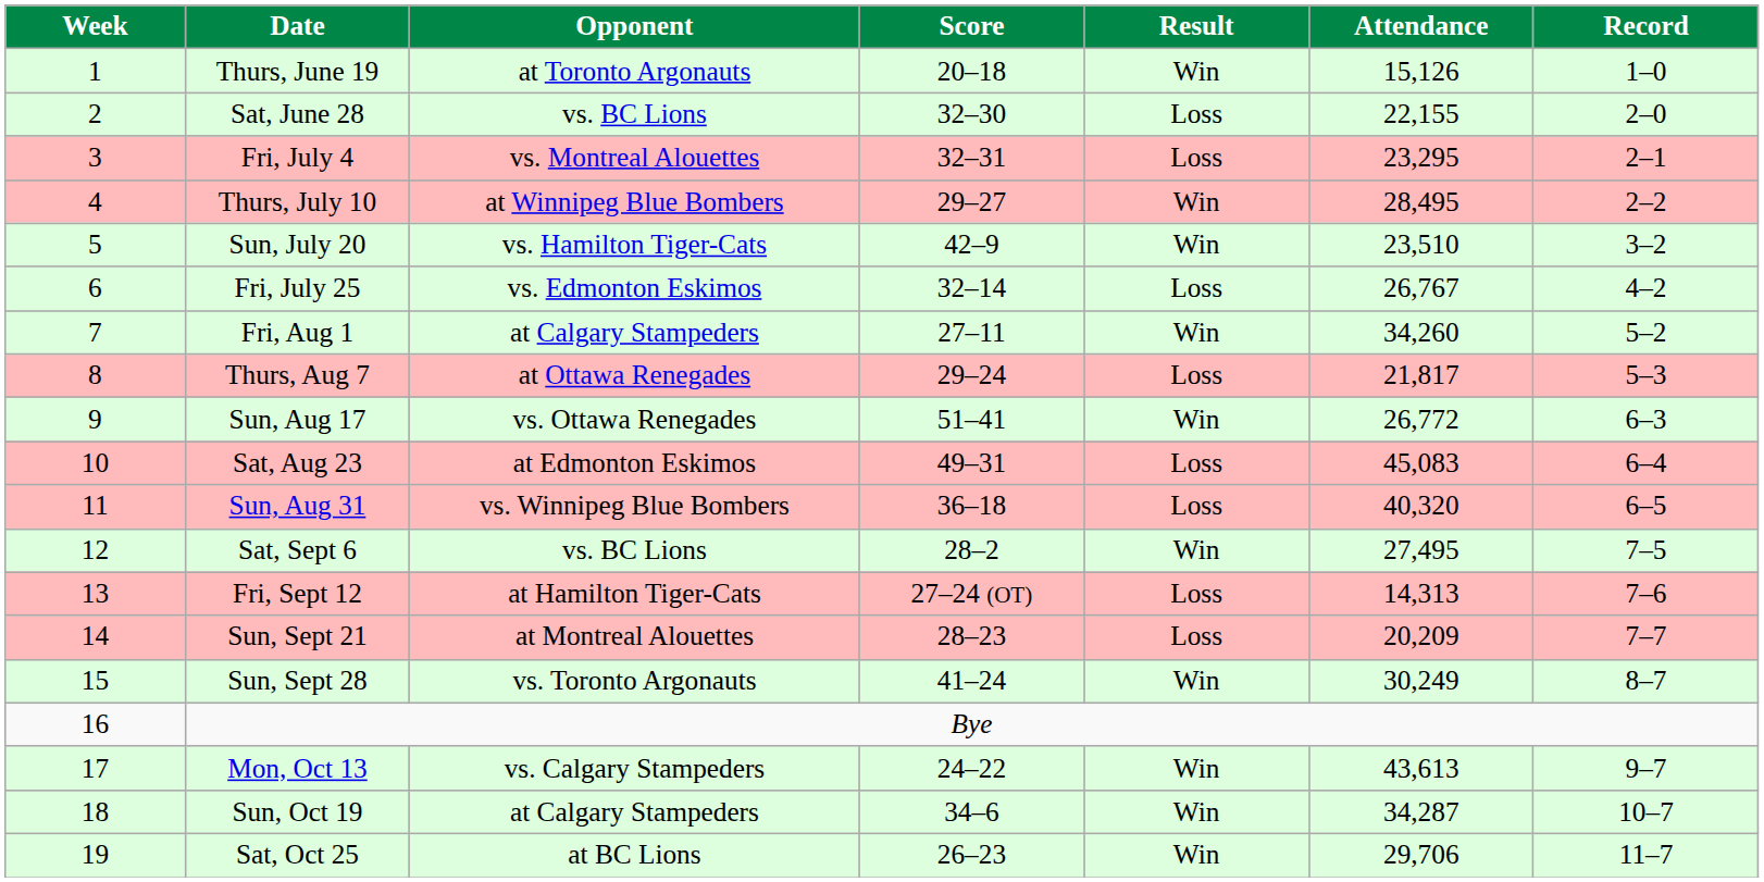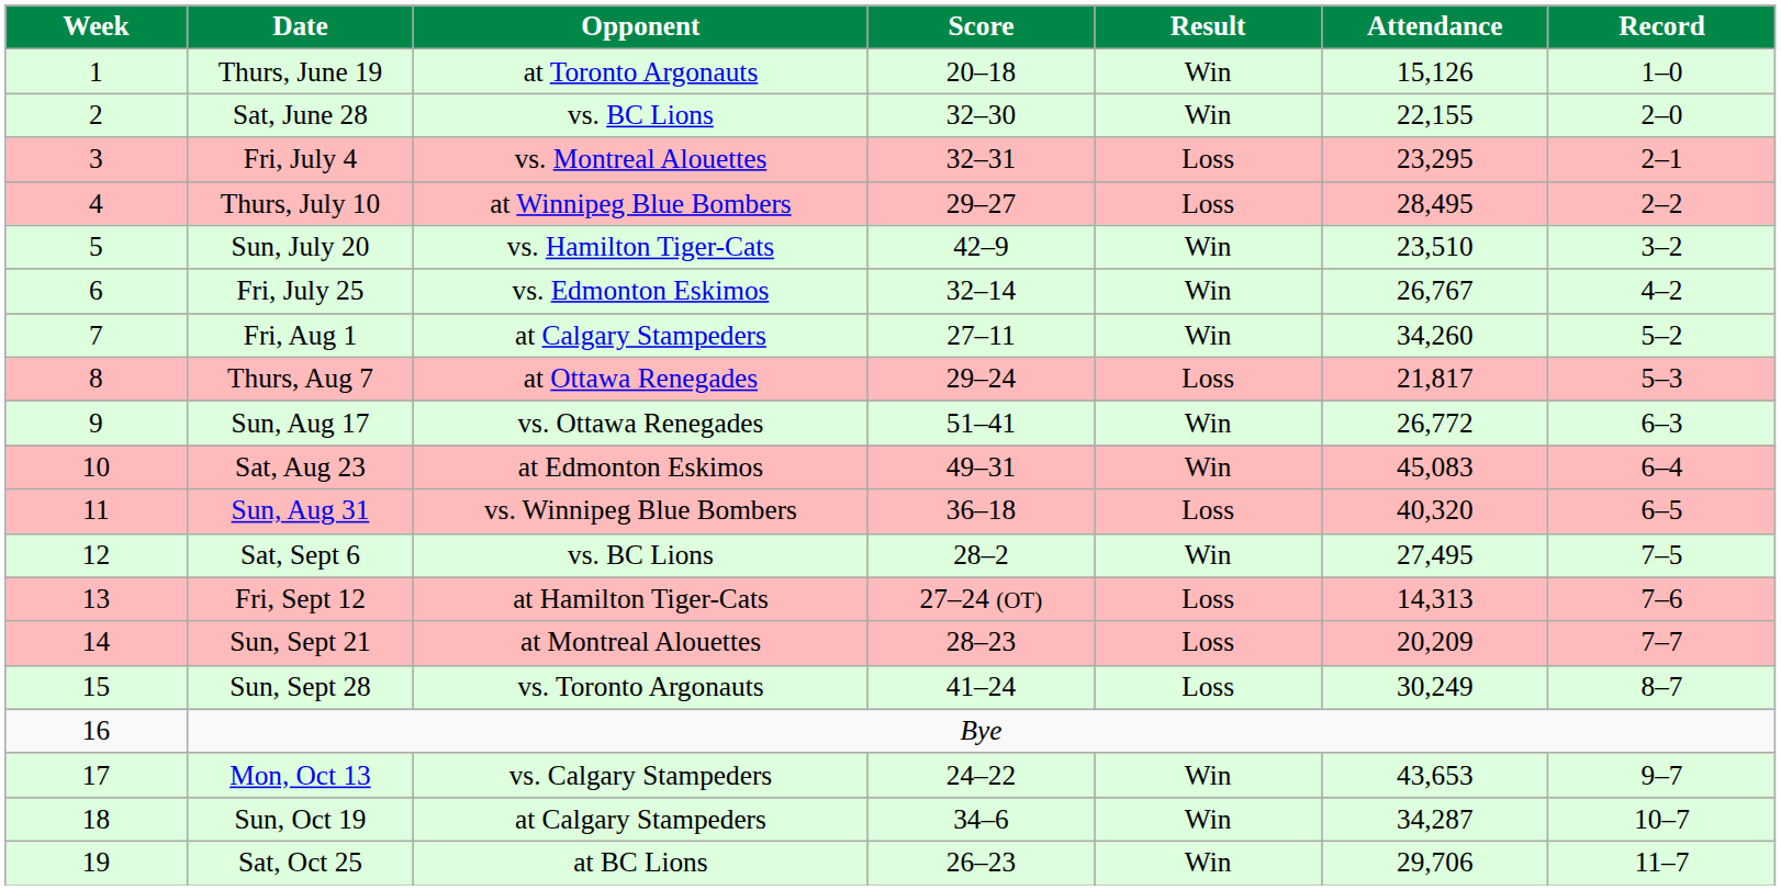Sat, June 28 | Result: Loss -> Win
Thurs, July 10 | Result: Win -> Loss
Fri, July 25 | Result: Loss -> Win
Sat, Aug 23 | Result: Loss -> Win
Sun, Sept 28 | Result: Win -> Loss
Mon, Oct 13 | Attendance: 43,613 -> 43,653
